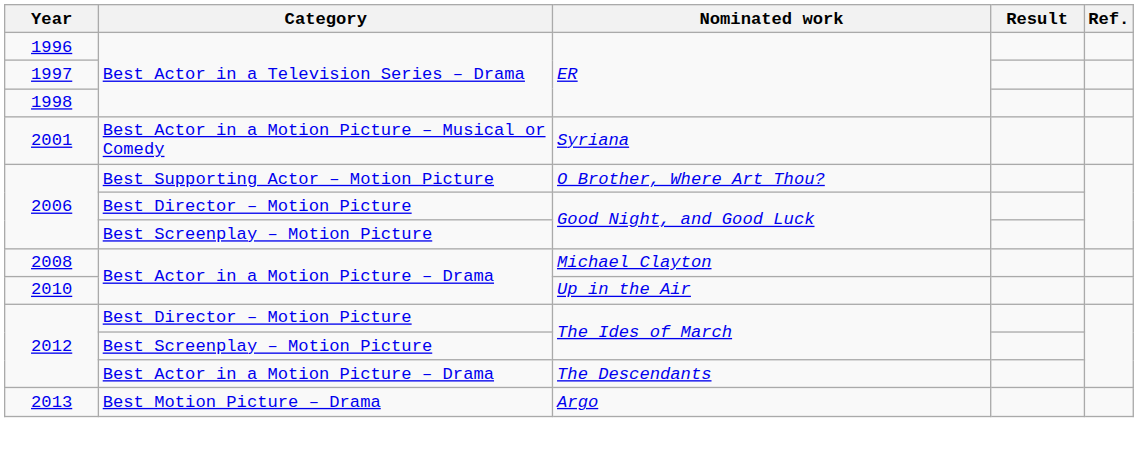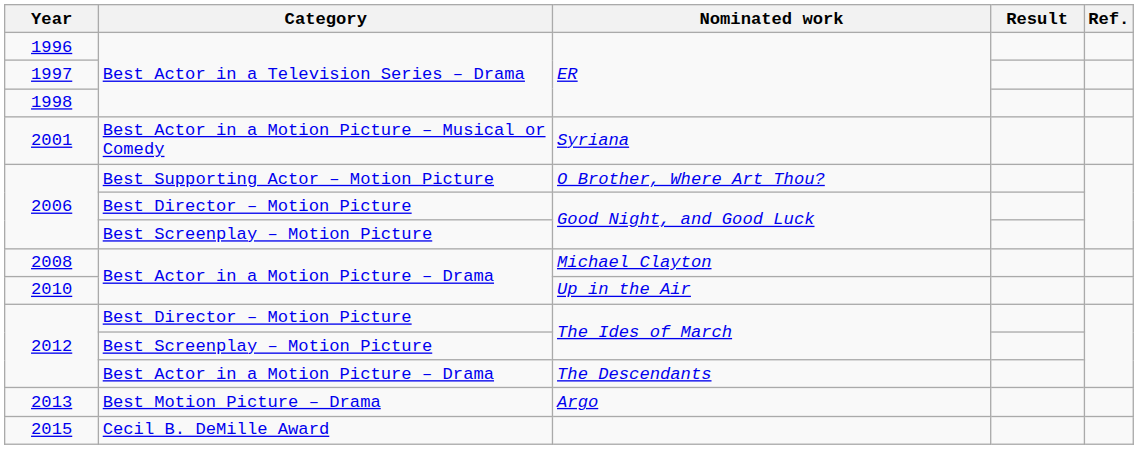+ row: 2015 | Cecil B. DeMille Award
